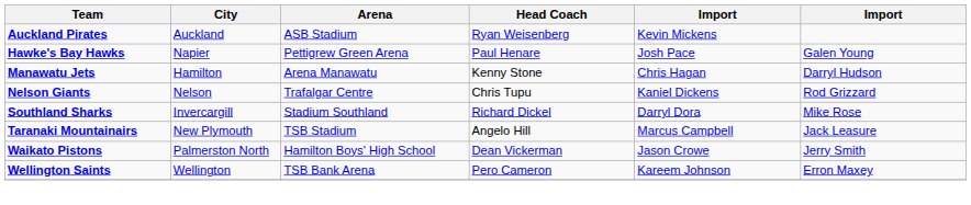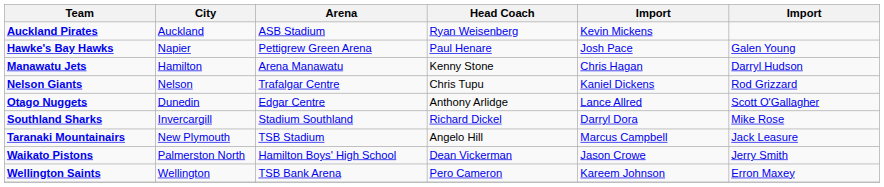+ row: Otago Nuggets | Dunedin | Edgar Centre | Anthony Arlidge | Lance Allred | Scott O'Gallagher
